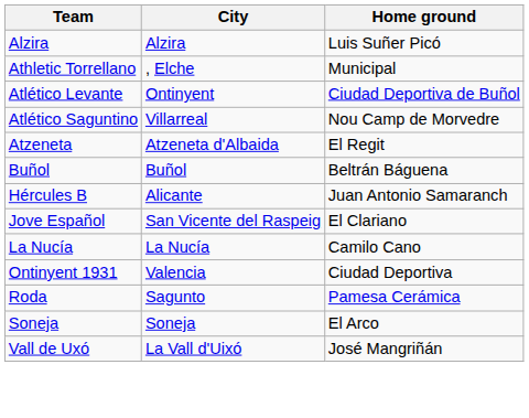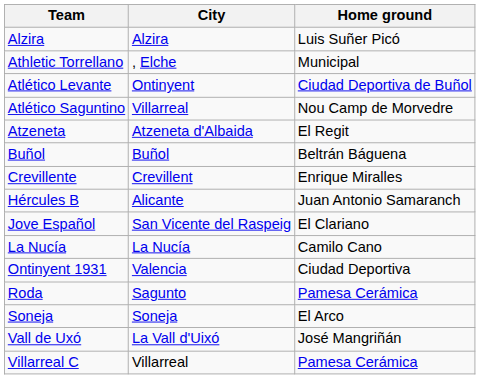+ row: Crevillente | Crevillent | Enrique Miralles
+ row: Villarreal C | Villarreal | Pamesa Cerámica
